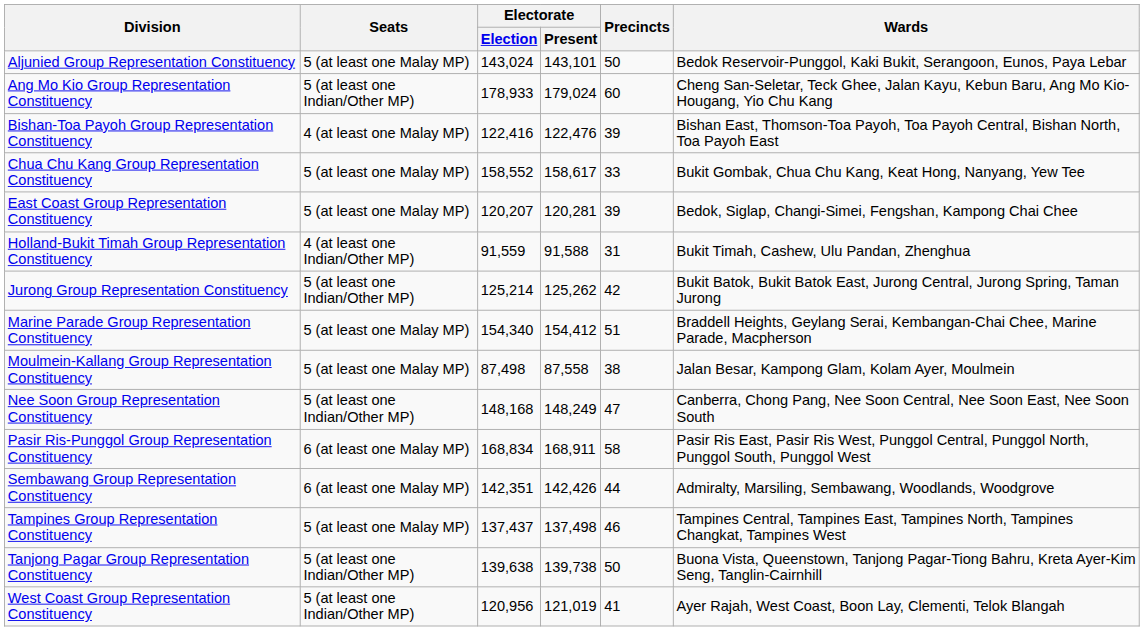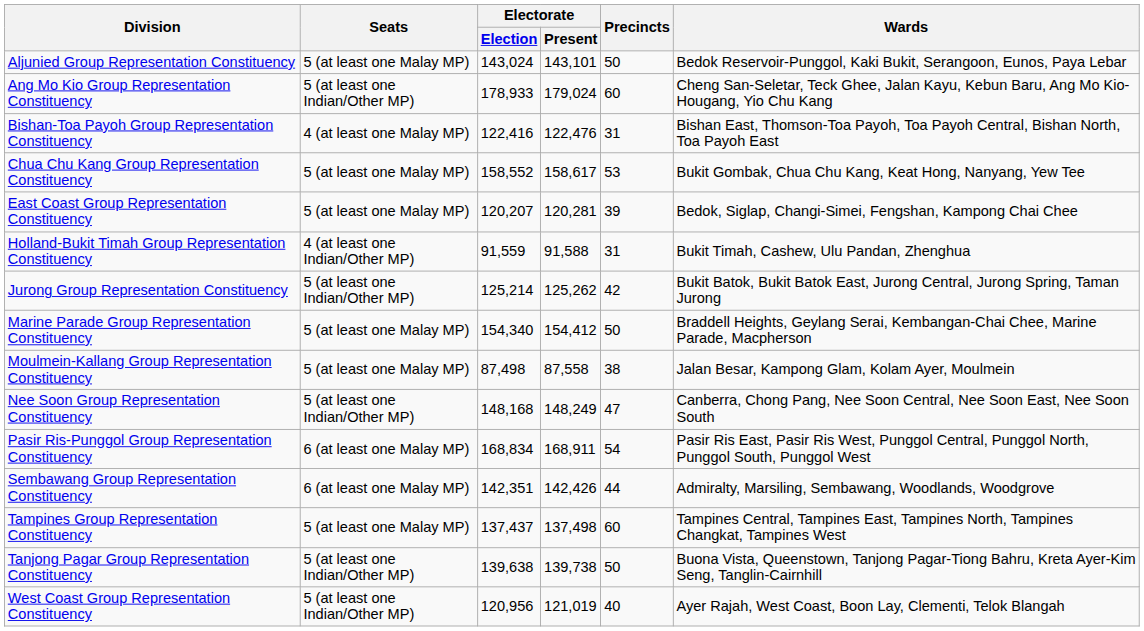Bishan-Toa Payoh Group Representation Constituency | Precincts: 39 -> 31
Chua Chu Kang Group Representation Constituency | Precincts: 33 -> 53
Marine Parade Group Representation Constituency | Precincts: 51 -> 50
Pasir Ris-Punggol Group Representation Constituency | Precincts: 58 -> 54
Tampines Group Representation Constituency | Precincts: 46 -> 60
West Coast Group Representation Constituency | Precincts: 41 -> 40
